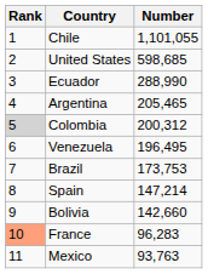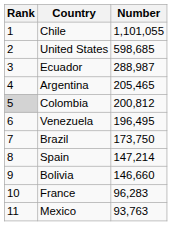Ecuador | Number: 288,990 -> 288,987
Colombia | Number: 200,312 -> 200,812
Brazil | Number: 173,753 -> 173,750
Bolivia | Number: 142,660 -> 146,660
France | Rank: lightsalmon background -> no background
